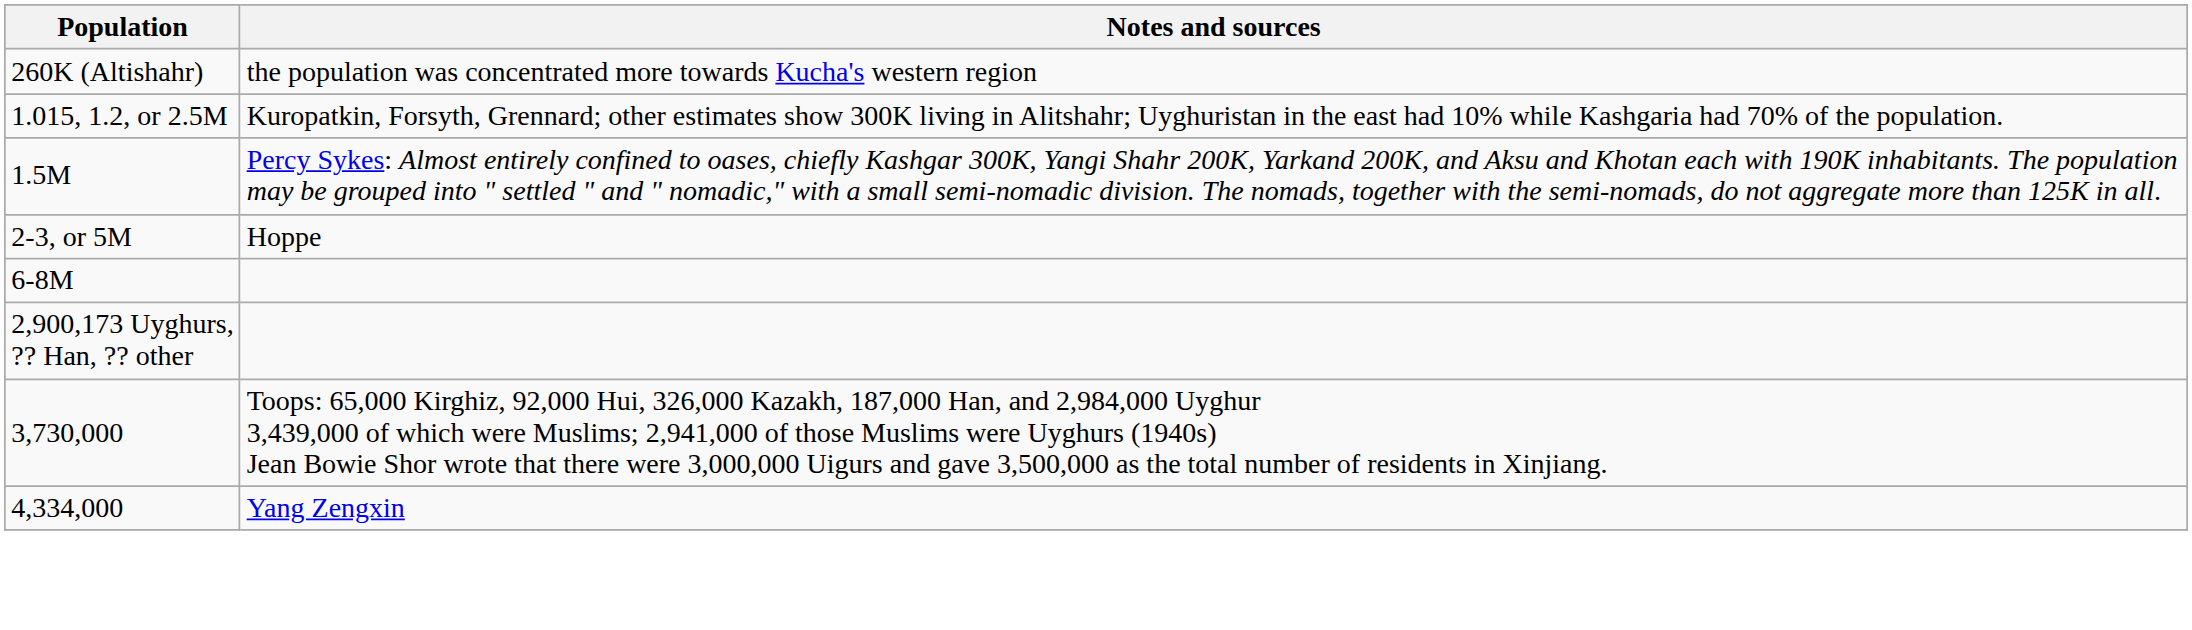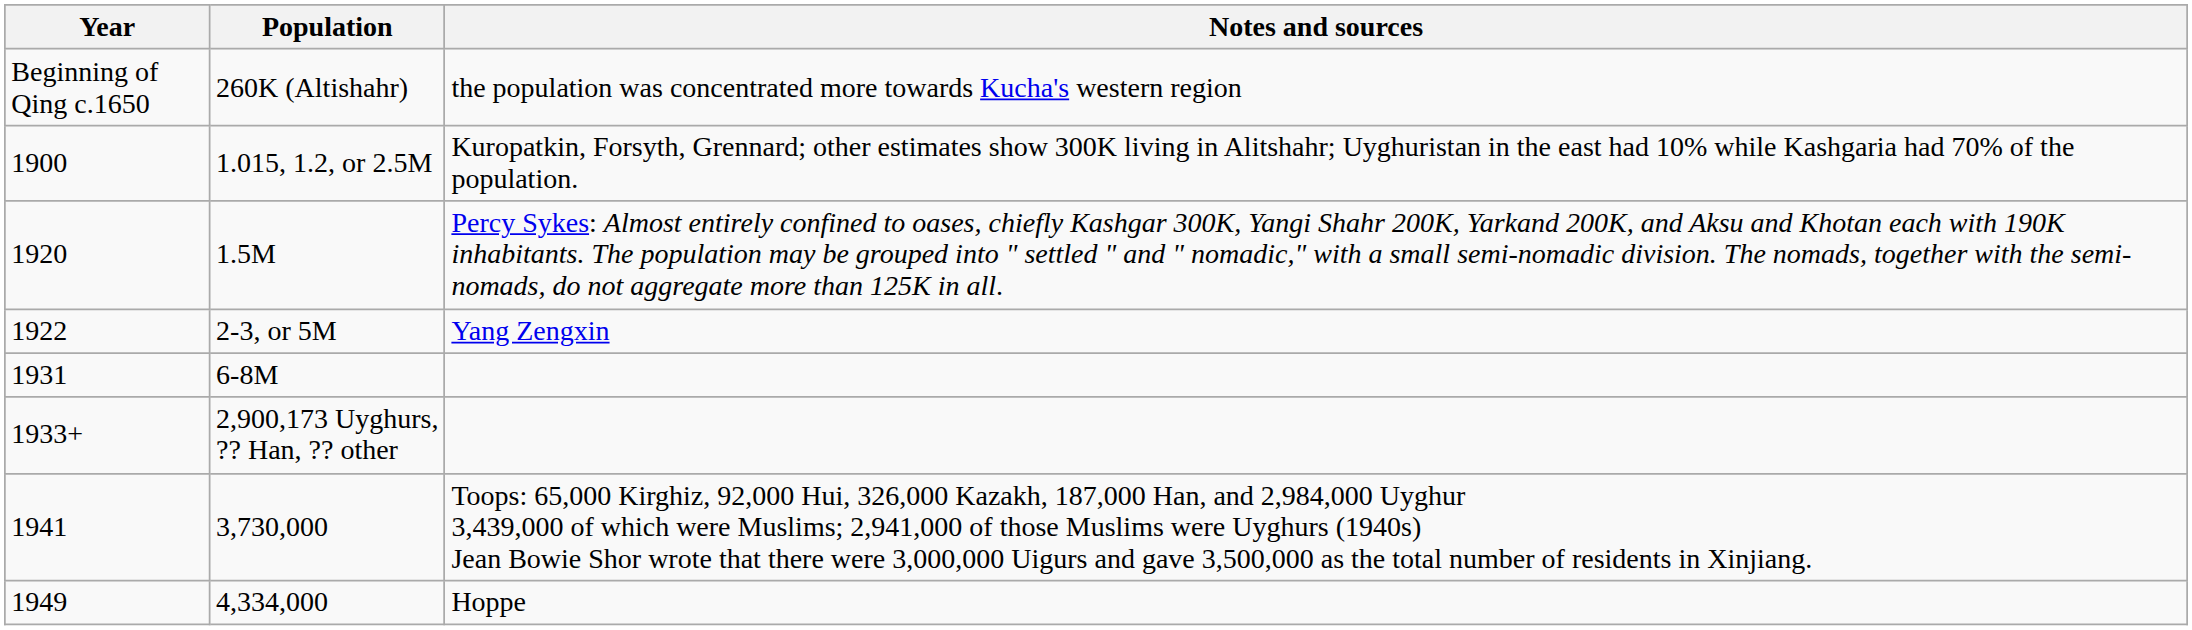+ column: Year | Beginning of Qing c.1650 | 1900 | 1920 | 1922 | 1931 | 1933+ | 1941 | 1949
2-3, or 5M | Notes and sources: Hoppe -> Yang Zengxin
4,334,000 | Notes and sources: Yang Zengxin -> Hoppe
